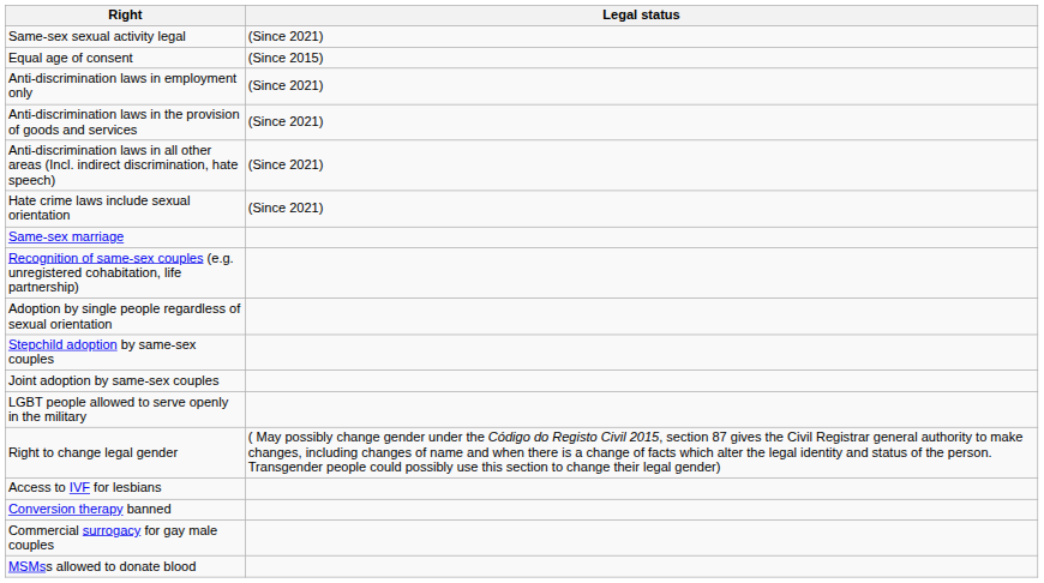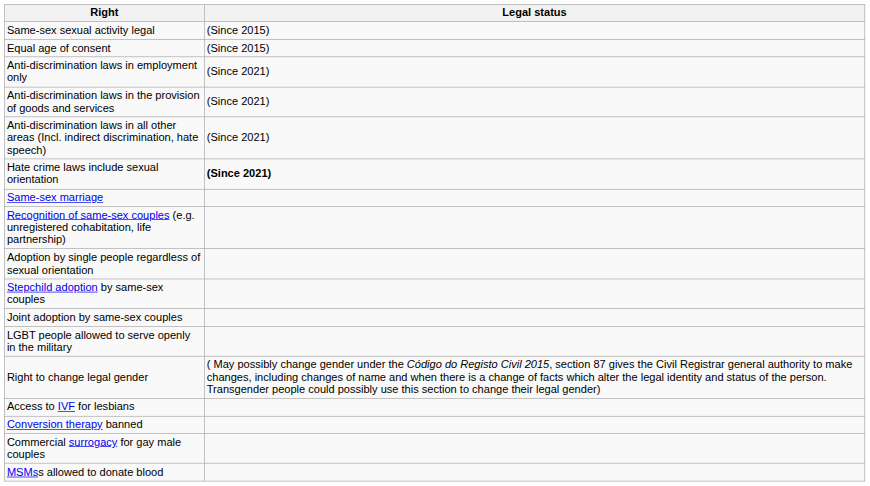Same-sex sexual activity legal | Legal status: (Since 2021) -> (Since 2015)
Hate crime laws include sexual orientation | Legal status: normal -> bold
